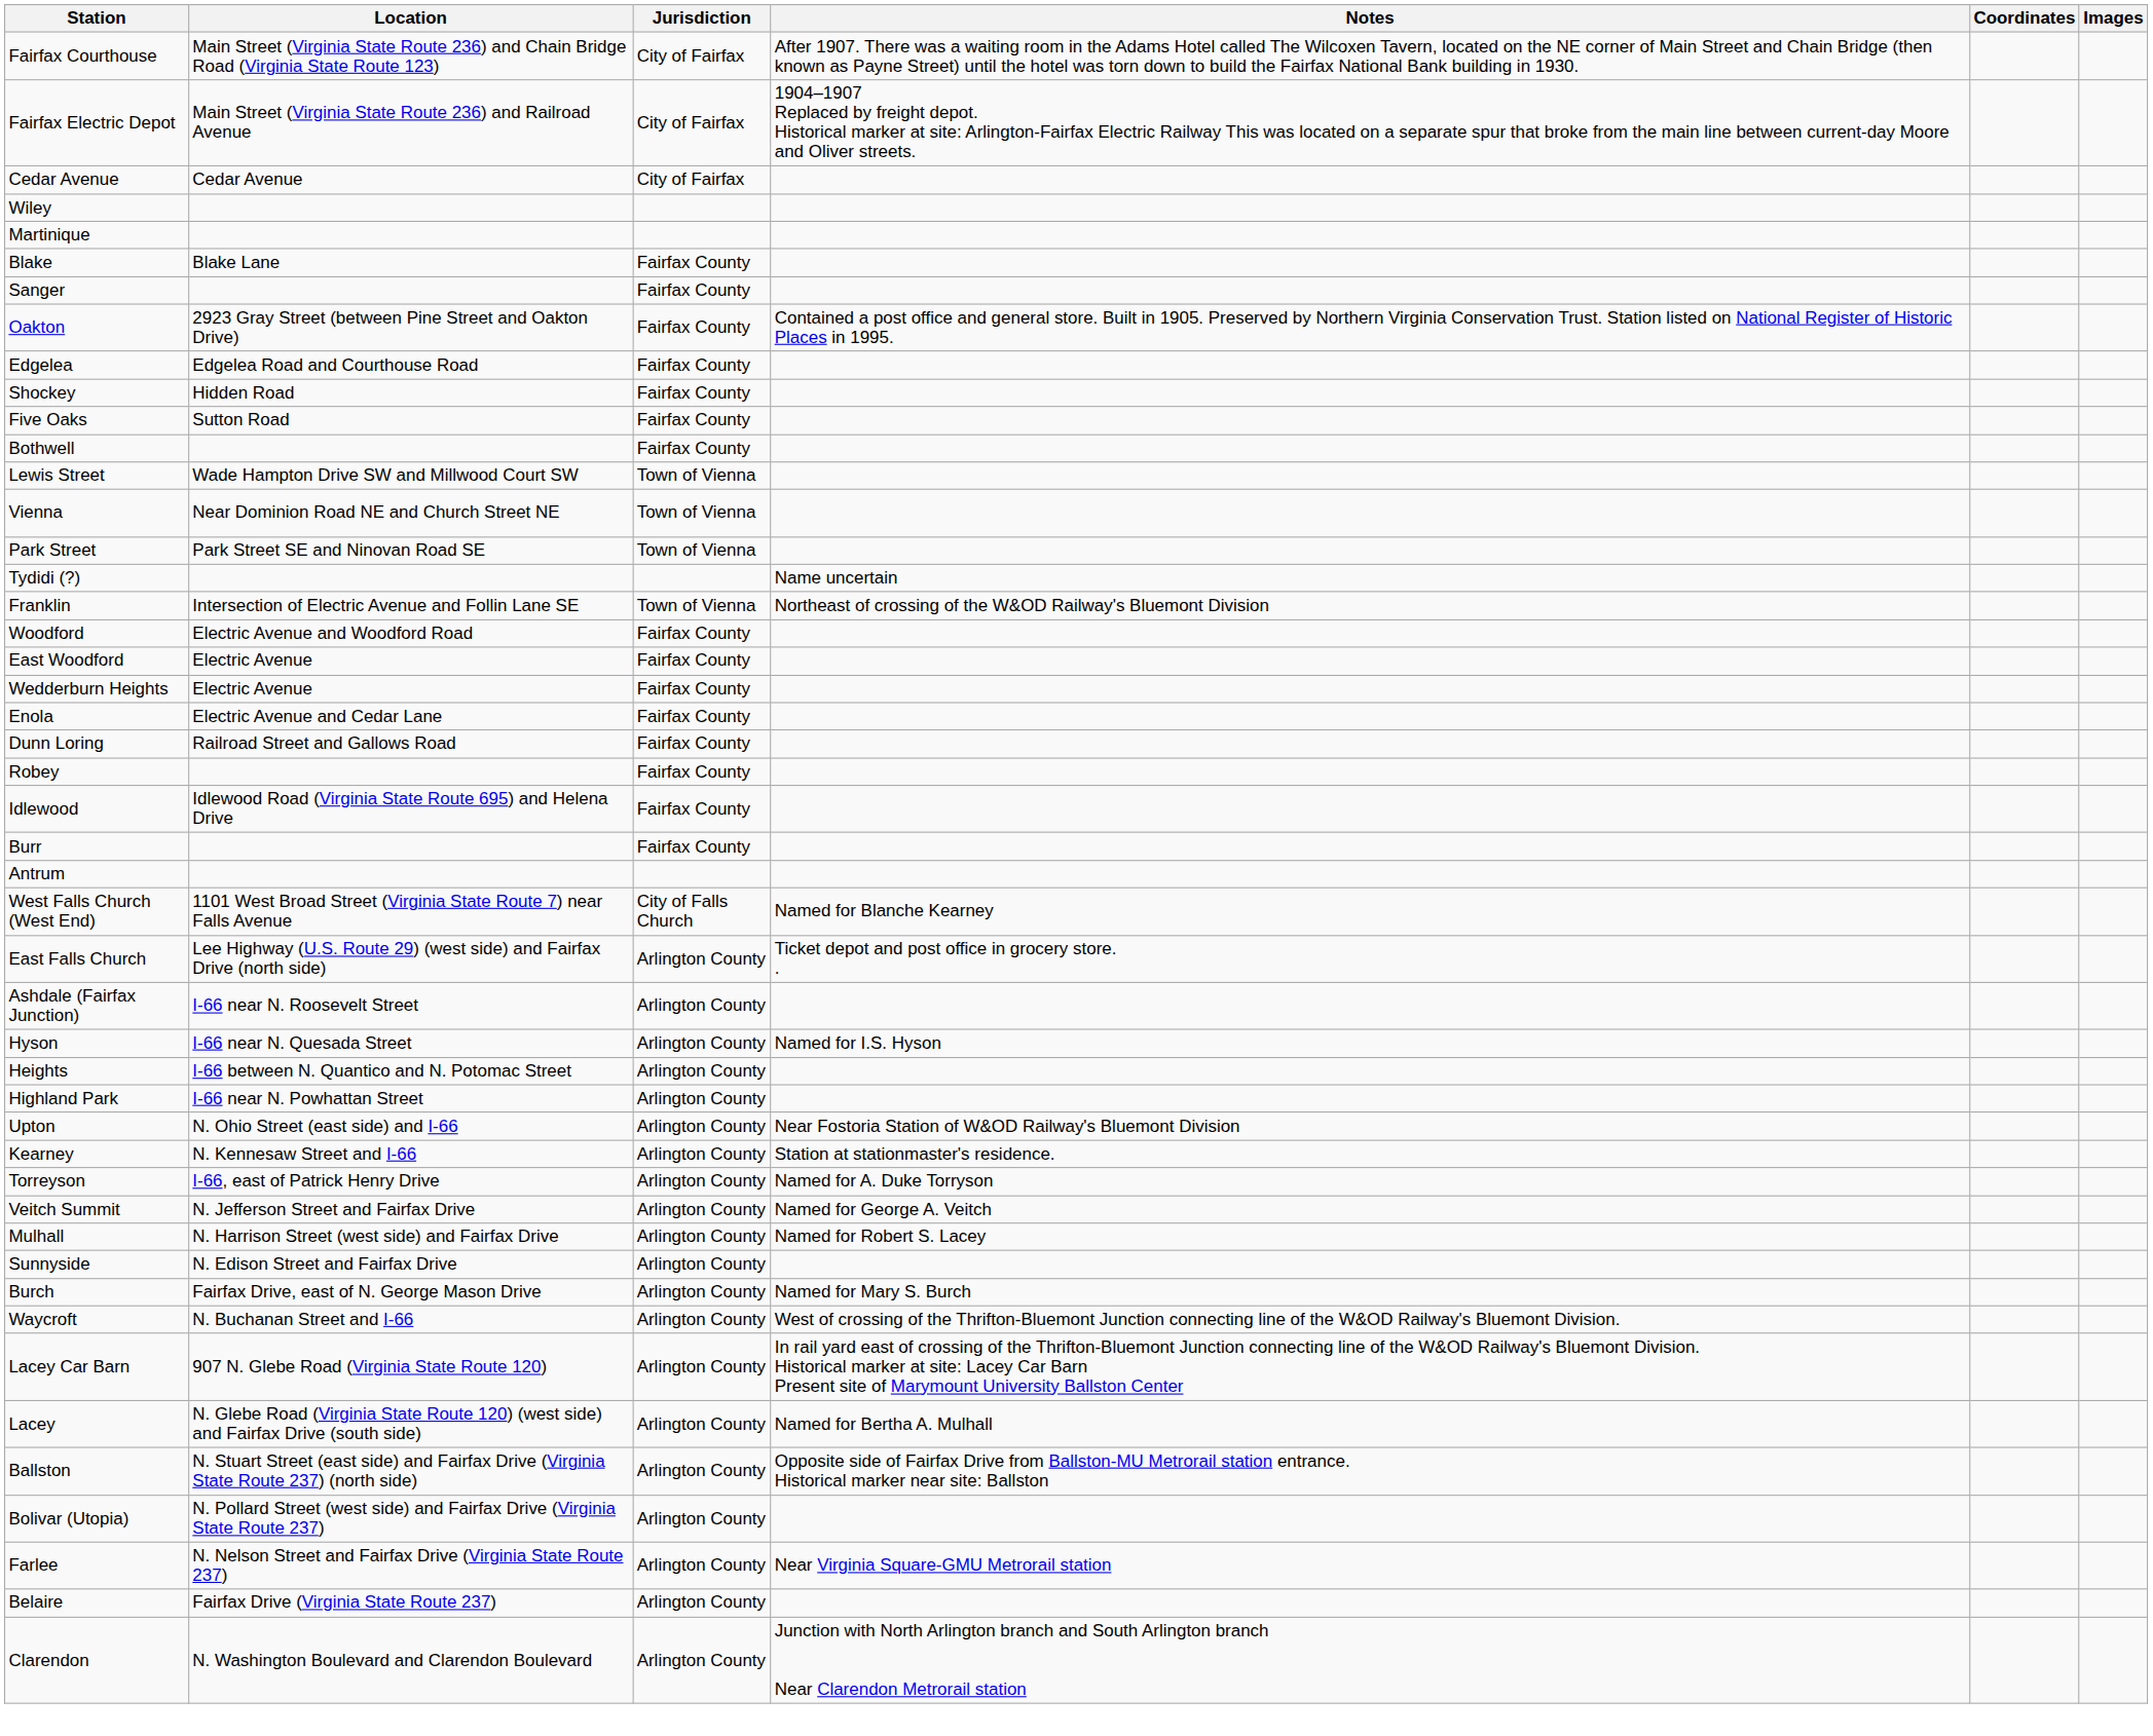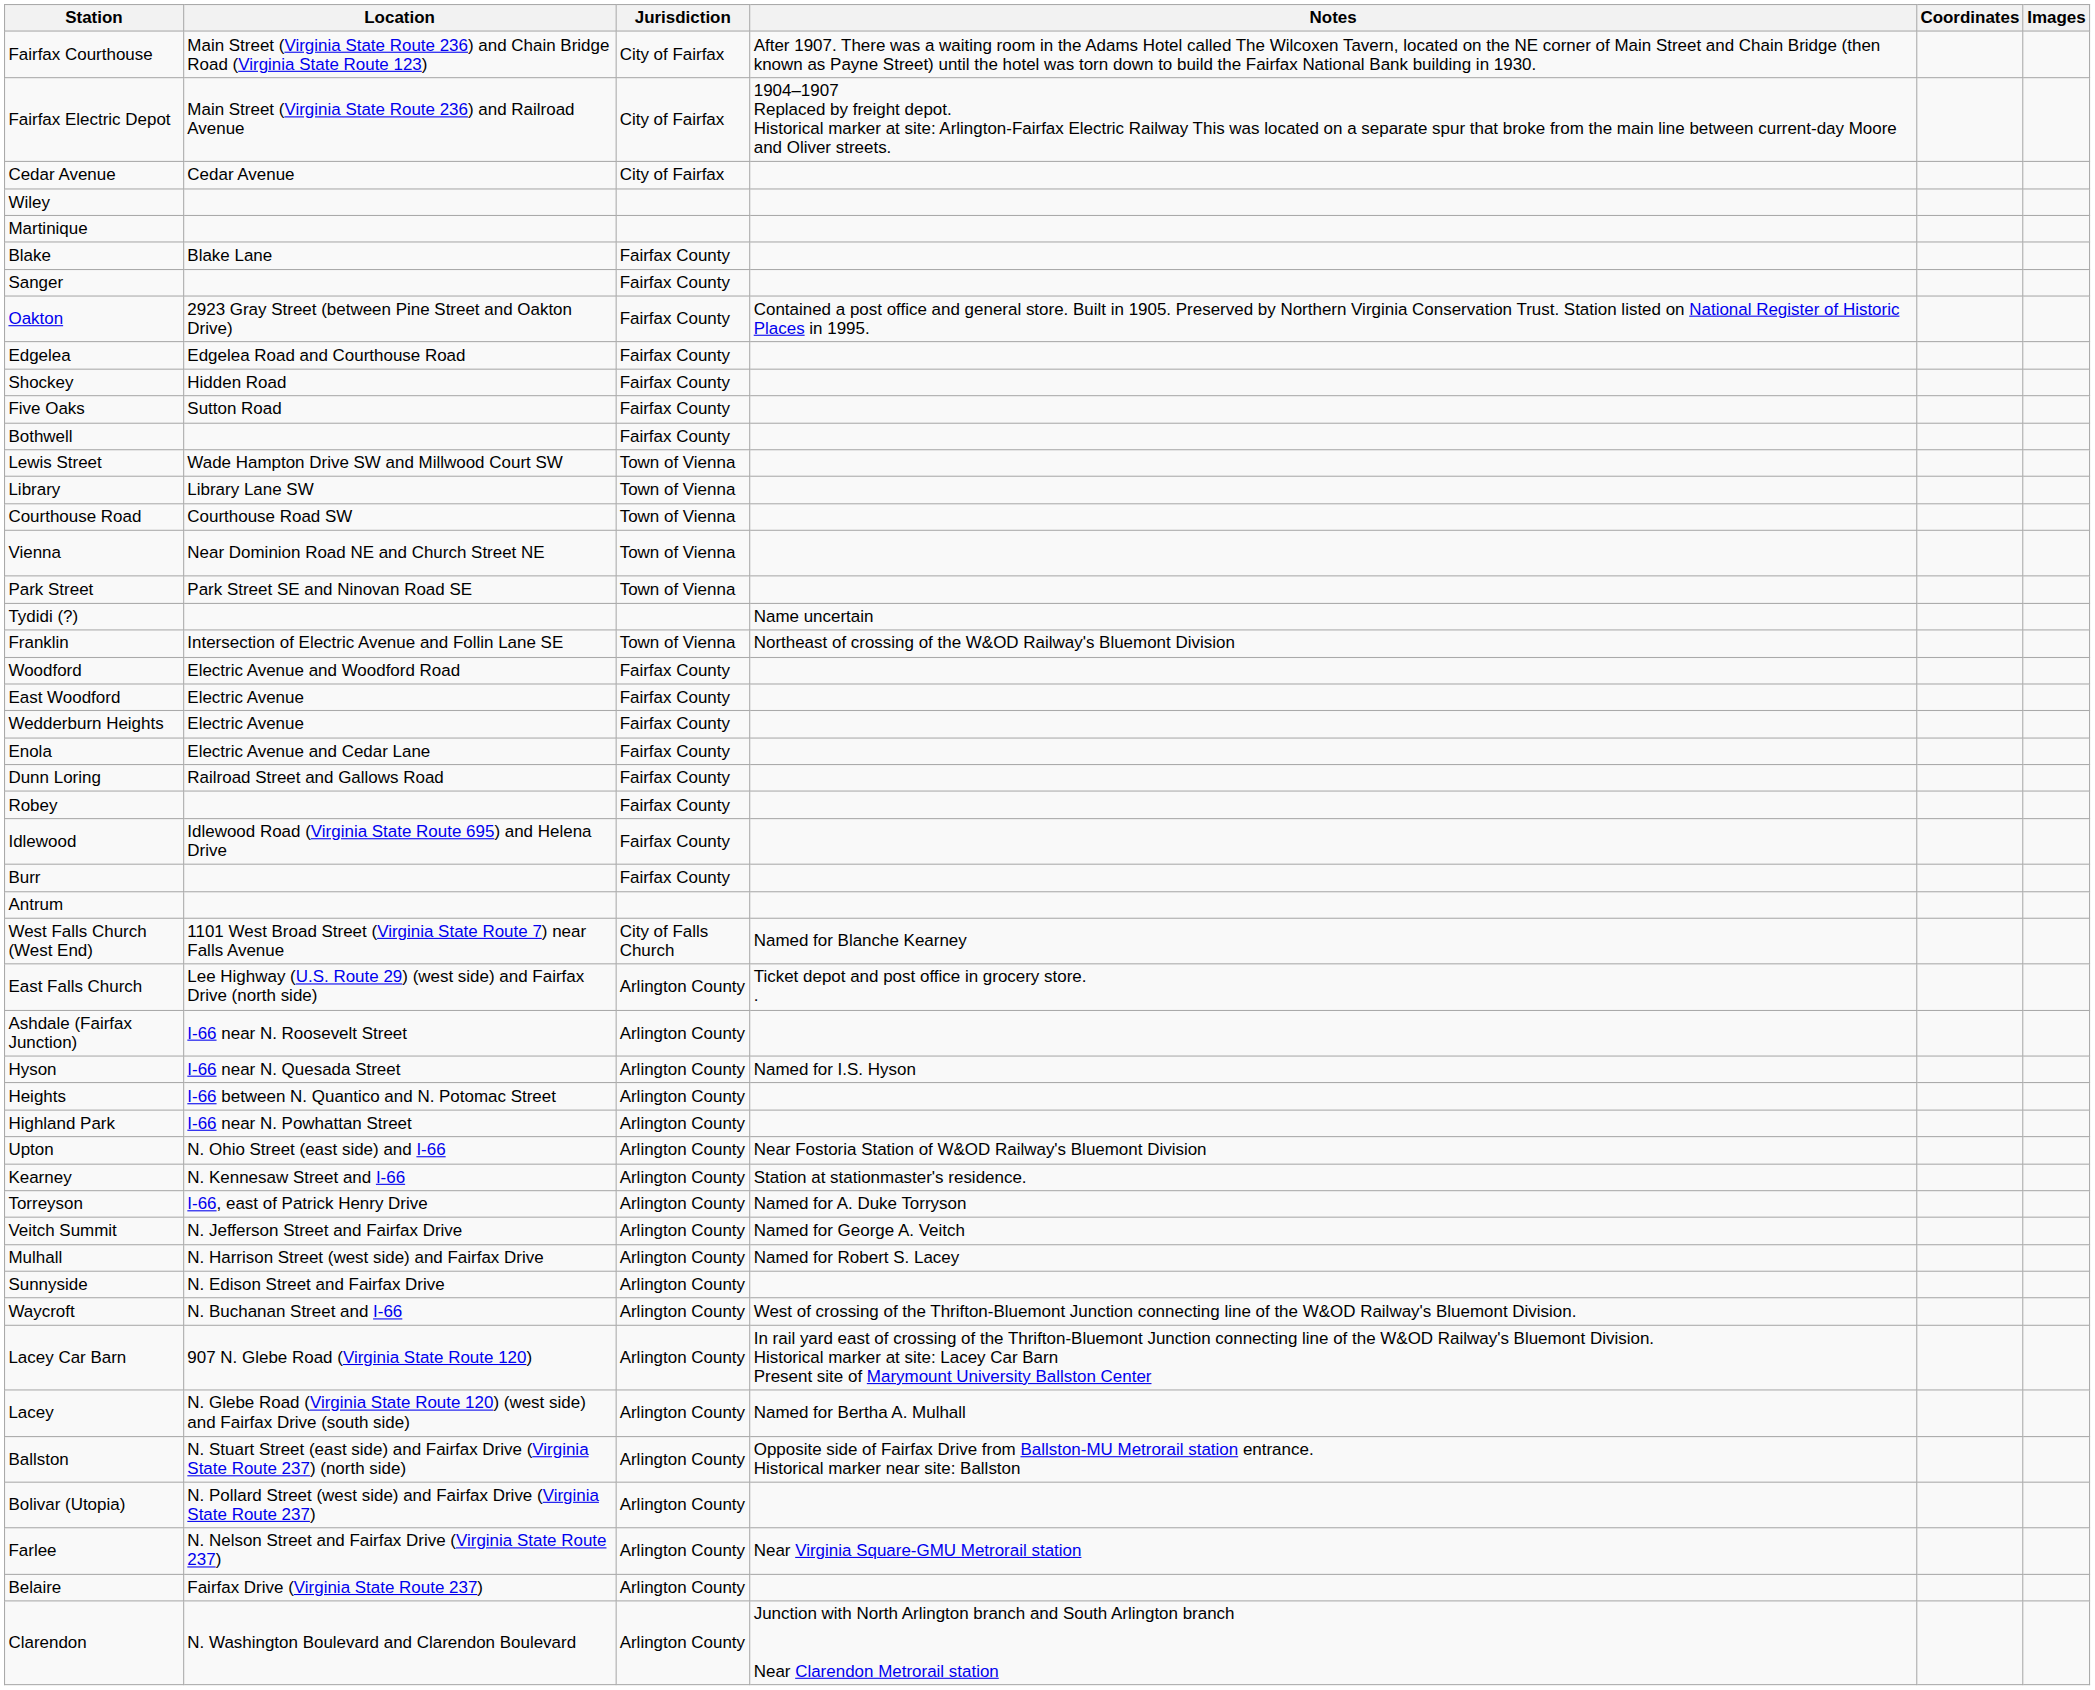+ row: Library | Library Lane SW | Town of Vienna
+ row: Courthouse Road | Courthouse Road SW | Town of Vienna
- row: Burch | Fairfax Drive, east of N. George Mason Drive | Arlington County | Named for Mary S. Burch
